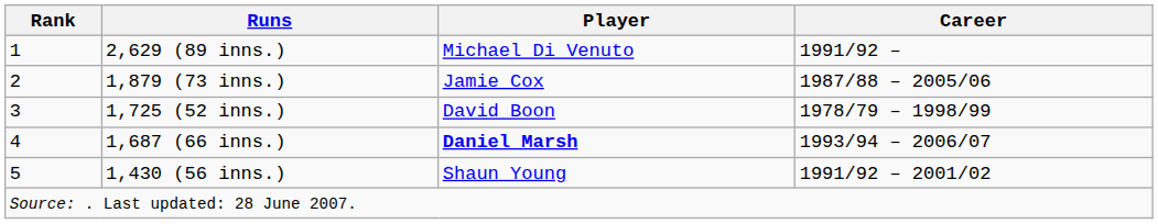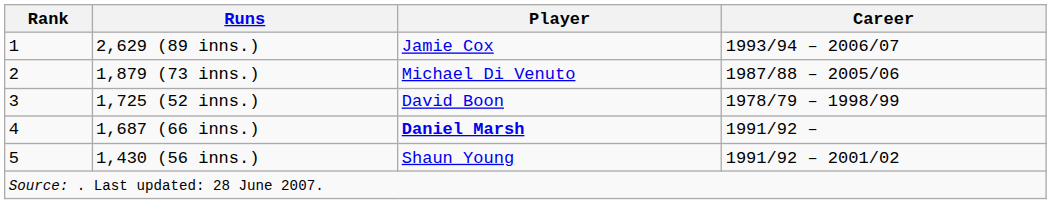2,629 (89 inns.) | Player: Michael Di Venuto -> Jamie Cox
2,629 (89 inns.) | Career: 1991/92 – -> 1993/94 – 2006/07
1,879 (73 inns.) | Player: Jamie Cox -> Michael Di Venuto
1,687 (66 inns.) | Career: 1993/94 – 2006/07 -> 1991/92 –
